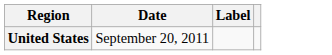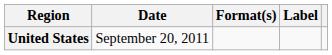+ column: Format(s)
